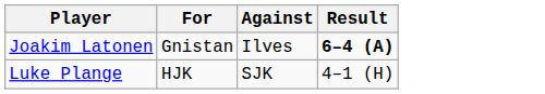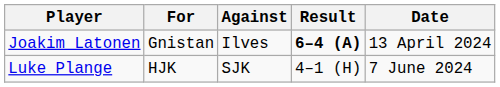+ column: Date | 13 April 2024 | 7 June 2024
